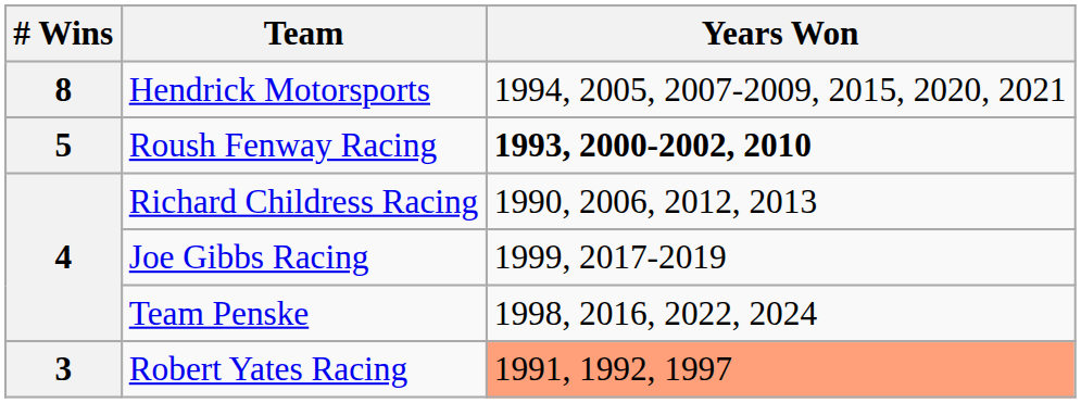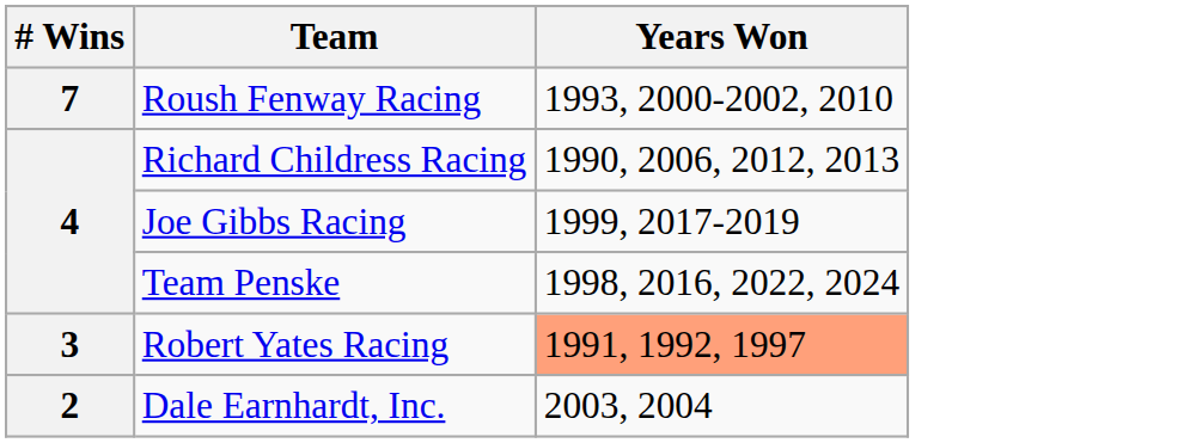- row: 8 | Hendrick Motorsports | 1994, 2005, 2007-2009, 2015, 2020, 2021
Roush Fenway Racing | # Wins: 5 -> 7
Roush Fenway Racing | Years Won: bold -> normal
+ row: 2 | Dale Earnhardt, Inc. | 2003, 2004
